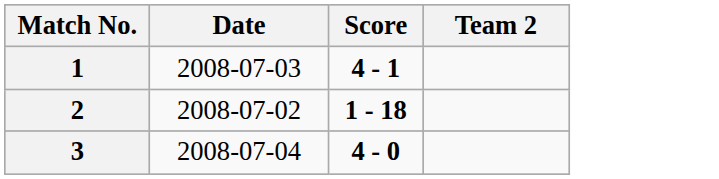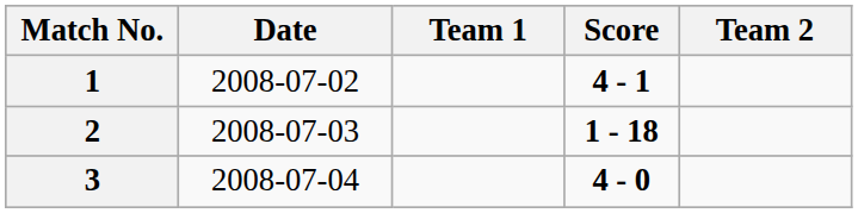+ column: Team 1
1 | Date: 2008-07-03 -> 2008-07-02
2 | Date: 2008-07-02 -> 2008-07-03
